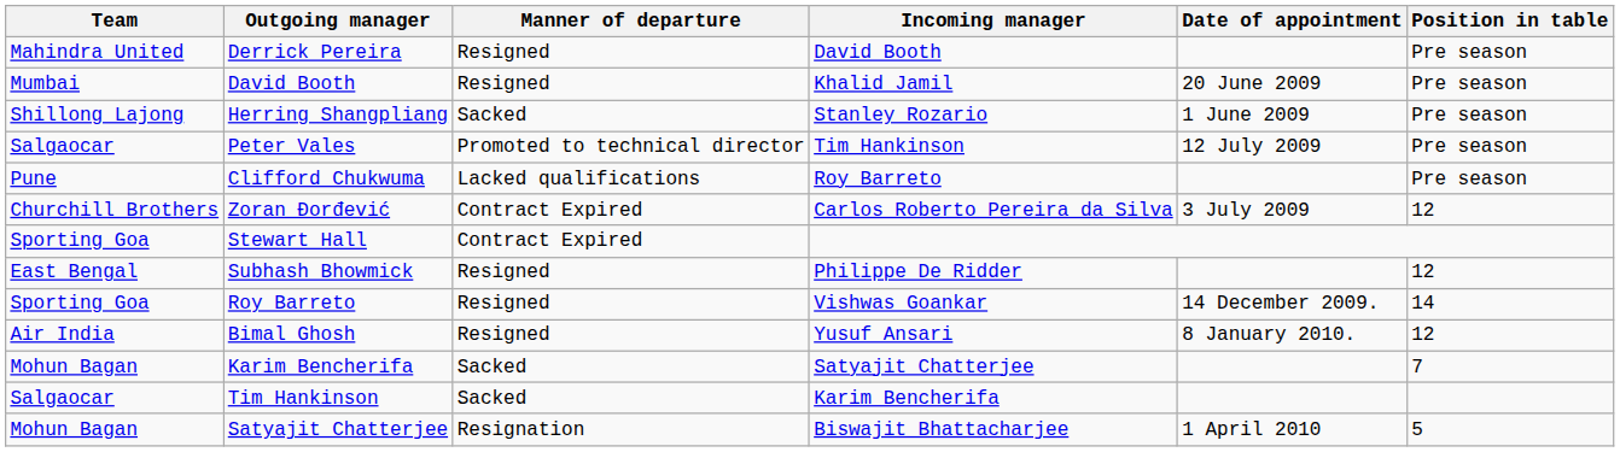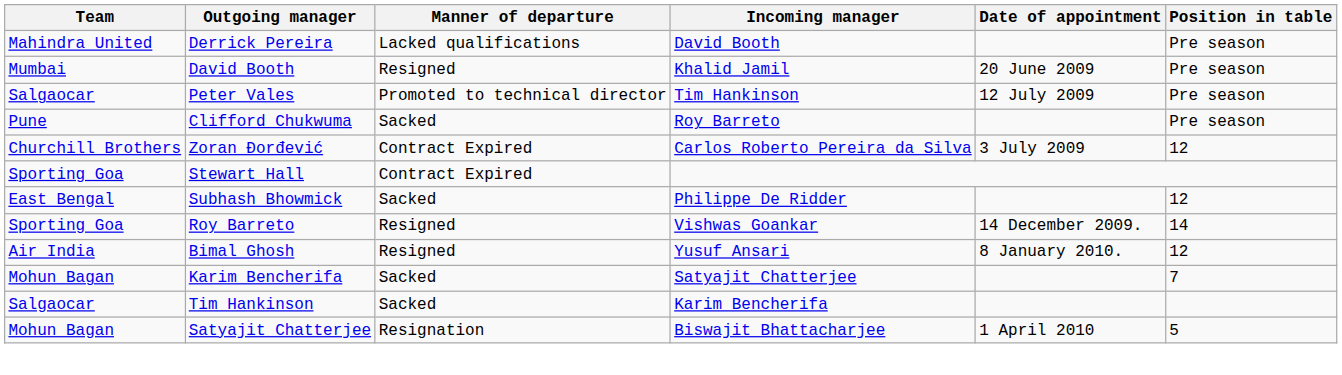Derrick Pereira | Manner of departure: Resigned -> Lacked qualifications
- row: Shillong Lajong | Herring Shangpliang | Sacked | Stanley Rozario | 1 June 2009 | Pre season
Clifford Chukwuma | Manner of departure: Lacked qualifications -> Sacked
Subhash Bhowmick | Manner of departure: Resigned -> Sacked
